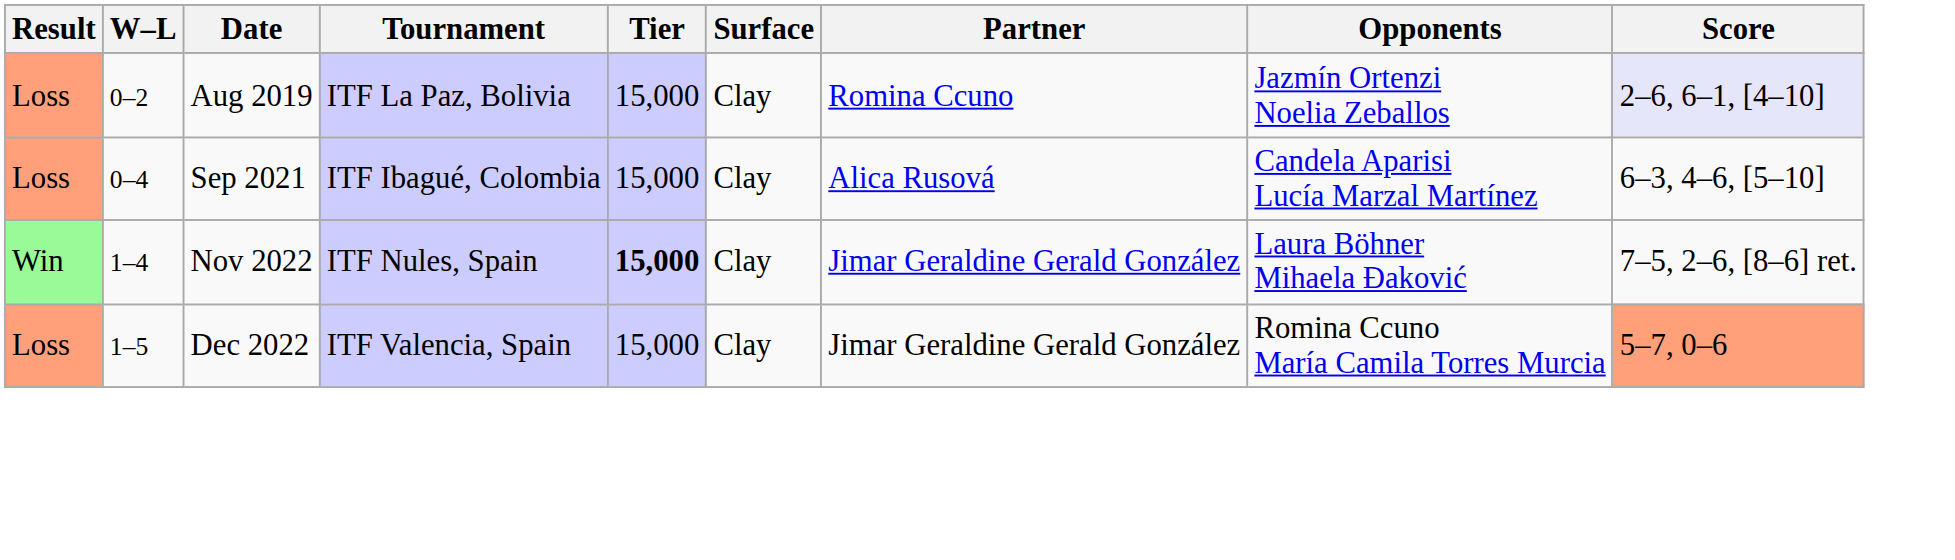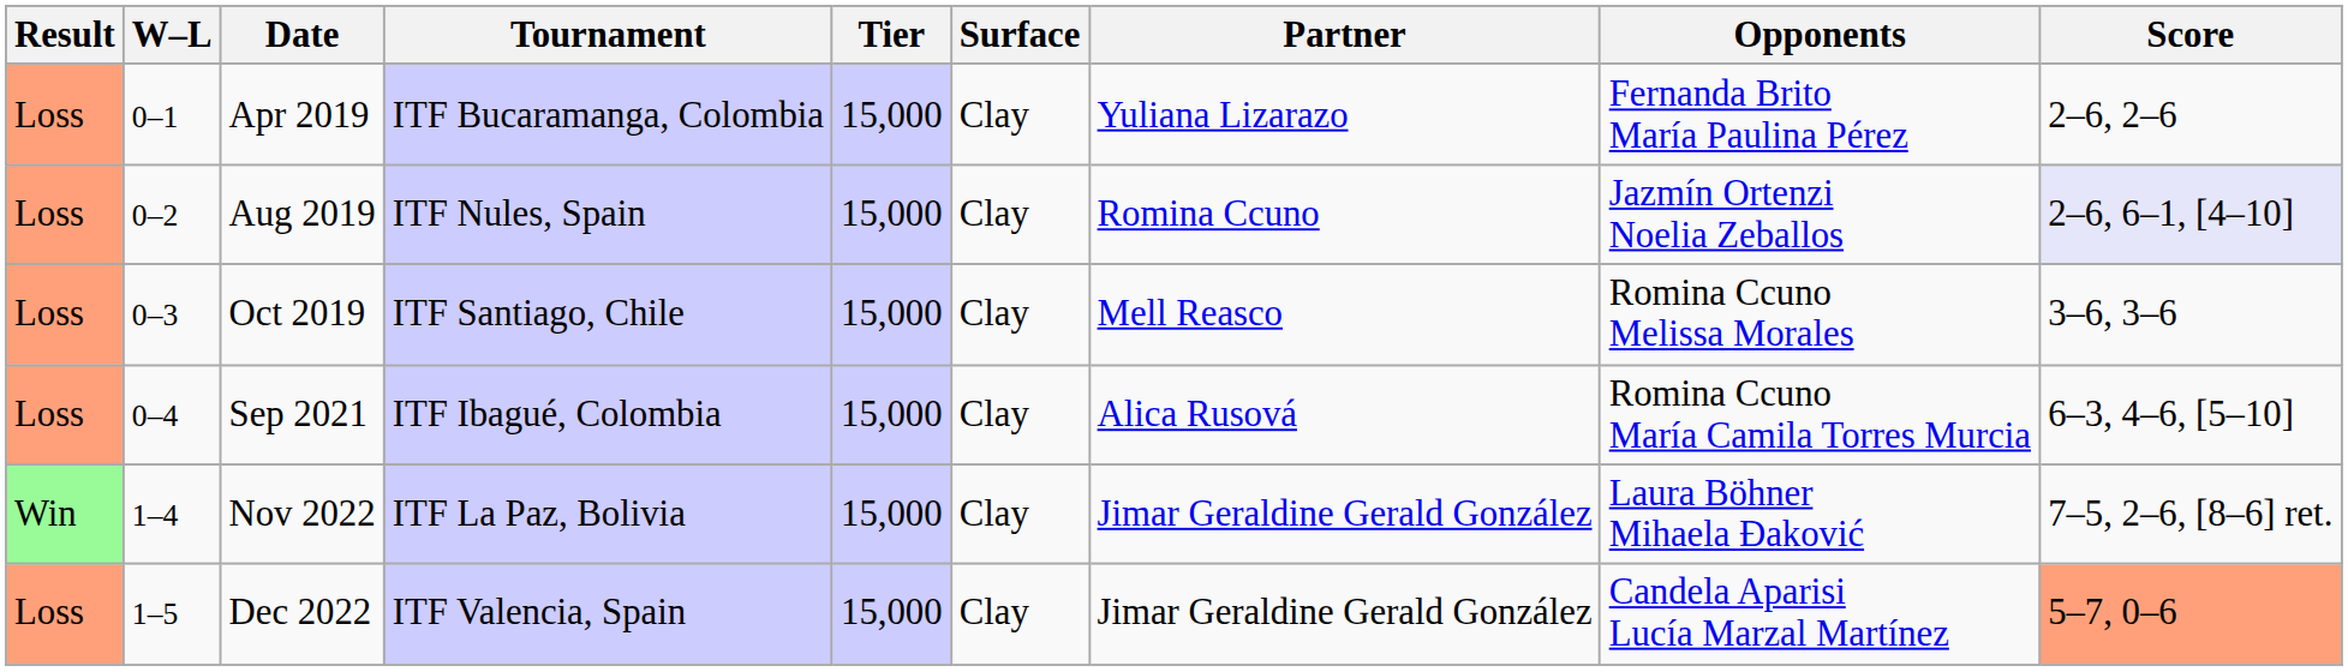+ row: Loss | 0–1 | Apr 2019 | ITF Bucaramanga, Colombia | 15,000 | Clay | Yuliana Lizarazo | Fernanda Brito María Paulina Pérez | 2–6, 2–6
Aug 2019 | Tournament: ITF La Paz, Bolivia -> ITF Nules, Spain
+ row: Loss | 0–3 | Oct 2019 | ITF Santiago, Chile | 15,000 | Clay | Mell Reasco | Romina Ccuno Melissa Morales | 3–6, 3–6
Sep 2021 | Opponents: Candela Aparisi Lucía Marzal Martínez -> Romina Ccuno María Camila Torres Murcia
Nov 2022 | Tournament: ITF Nules, Spain -> ITF La Paz, Bolivia
Nov 2022 | Tier: bold -> normal
Dec 2022 | Opponents: Romina Ccuno María Camila Torres Murcia -> Candela Aparisi Lucía Marzal Martínez
